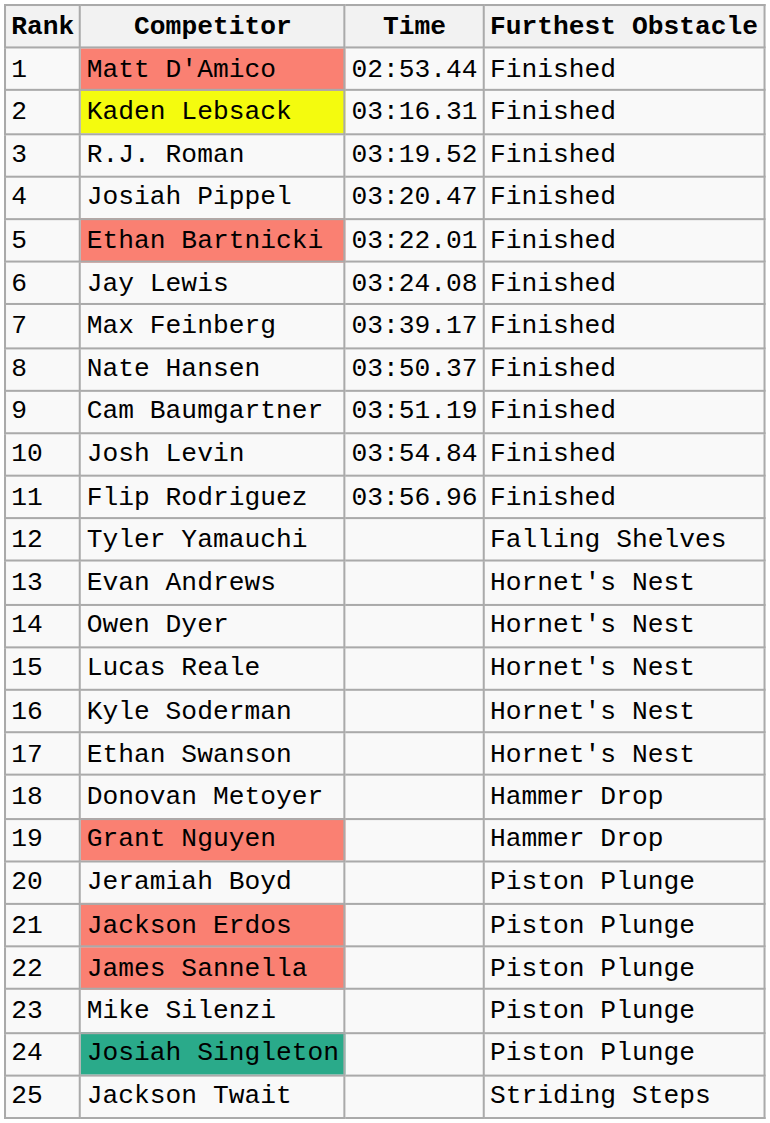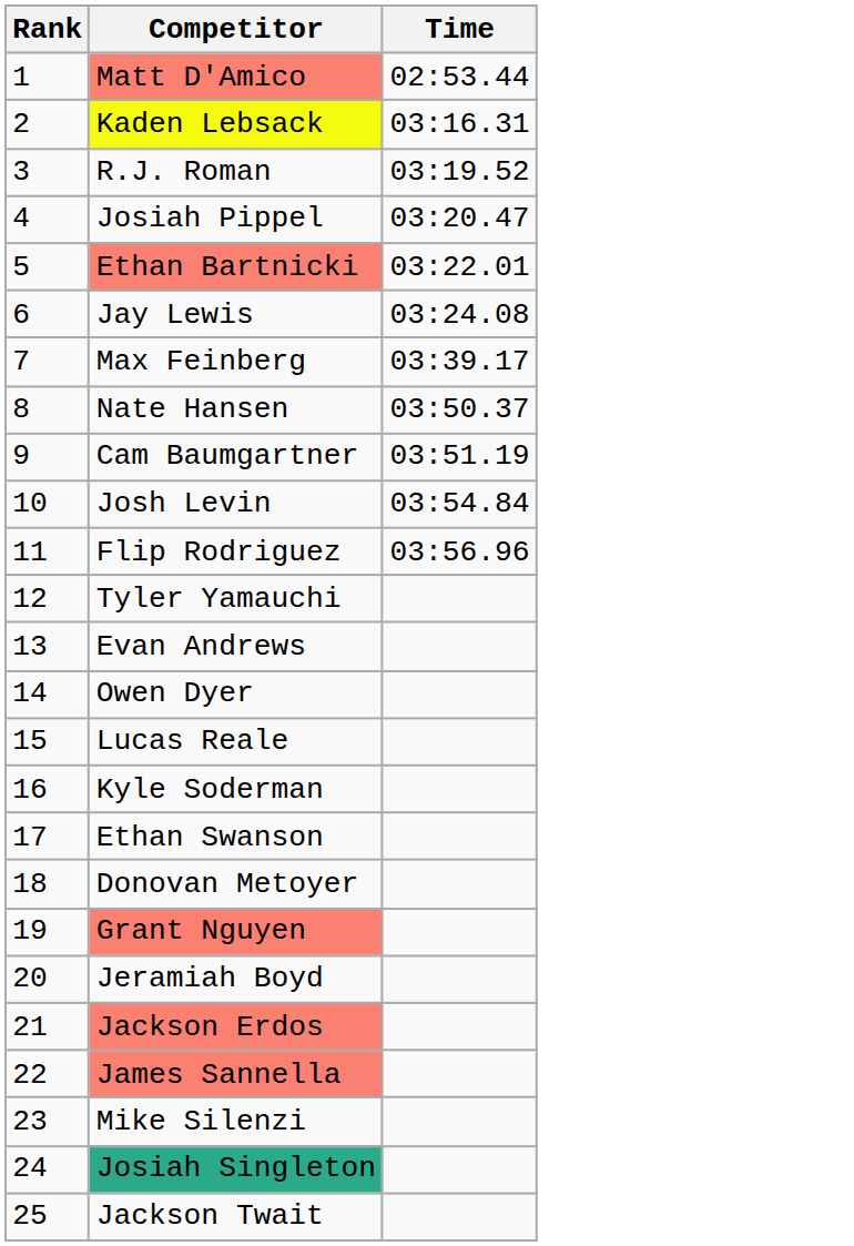- column: Furthest Obstacle | Finished | Finished | Finished | Finished | Finished | Finished | Finished | Finished | Finished | Finished | Finished | Falling Shelves | Hornet's Nest | Hornet's Nest | Hornet's Nest | Hornet's Nest | Hornet's Nest | Hammer Drop | Hammer Drop | Piston Plunge | Piston Plunge | Piston Plunge | Piston Plunge | Piston Plunge | Striding Steps
